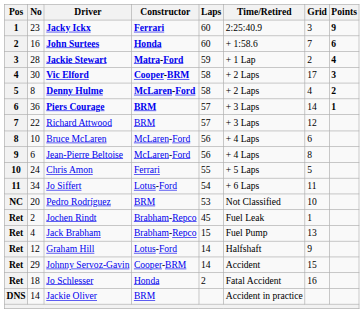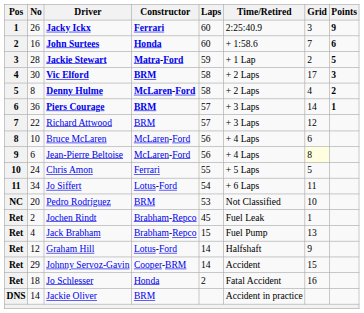Jacky Ickx | No: 23 -> 26
Jackie Stewart | Points: 4 -> 5
Vic Elford | Constructor: Cooper-BRM -> BRM
Jean-Pierre Beltoise | Grid: no background -> lightyellow background
